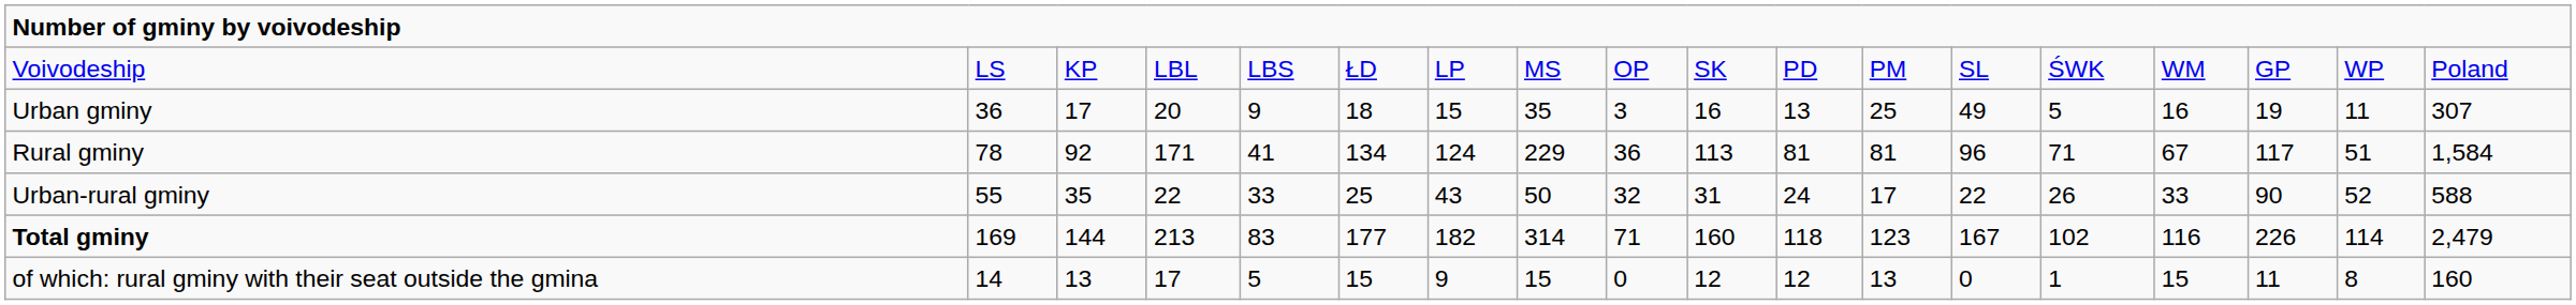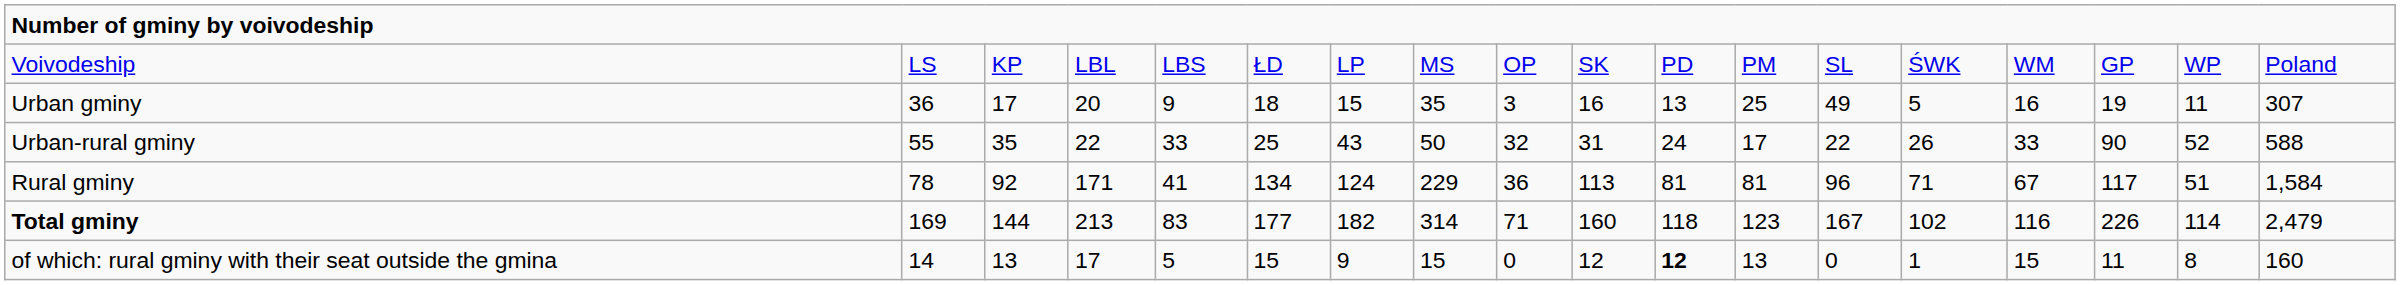rows swapped: Urban-rural gminy <-> Rural gminy
of which: rural gminy with their seat outside the gmina | column 11: normal -> bold
